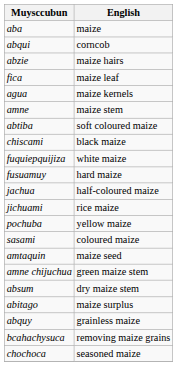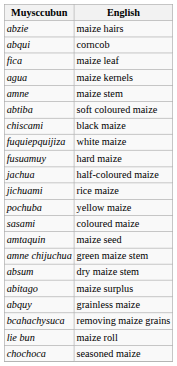- row: aba | maize
rows swapped: abqui <-> abzie
+ row: lie bun | maize roll
